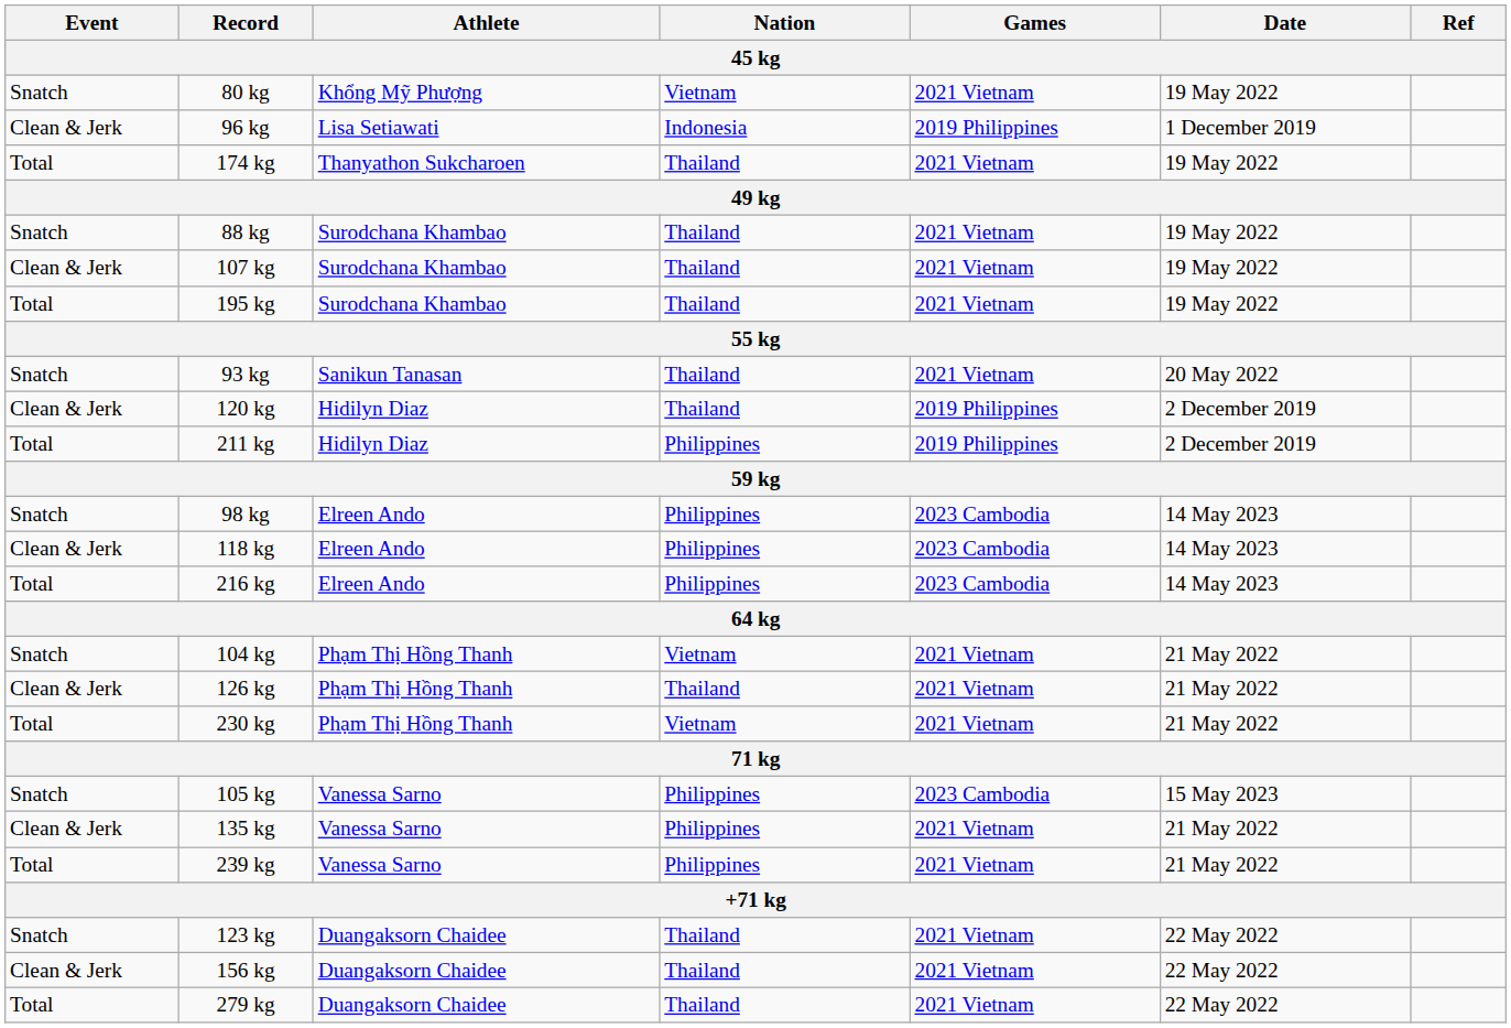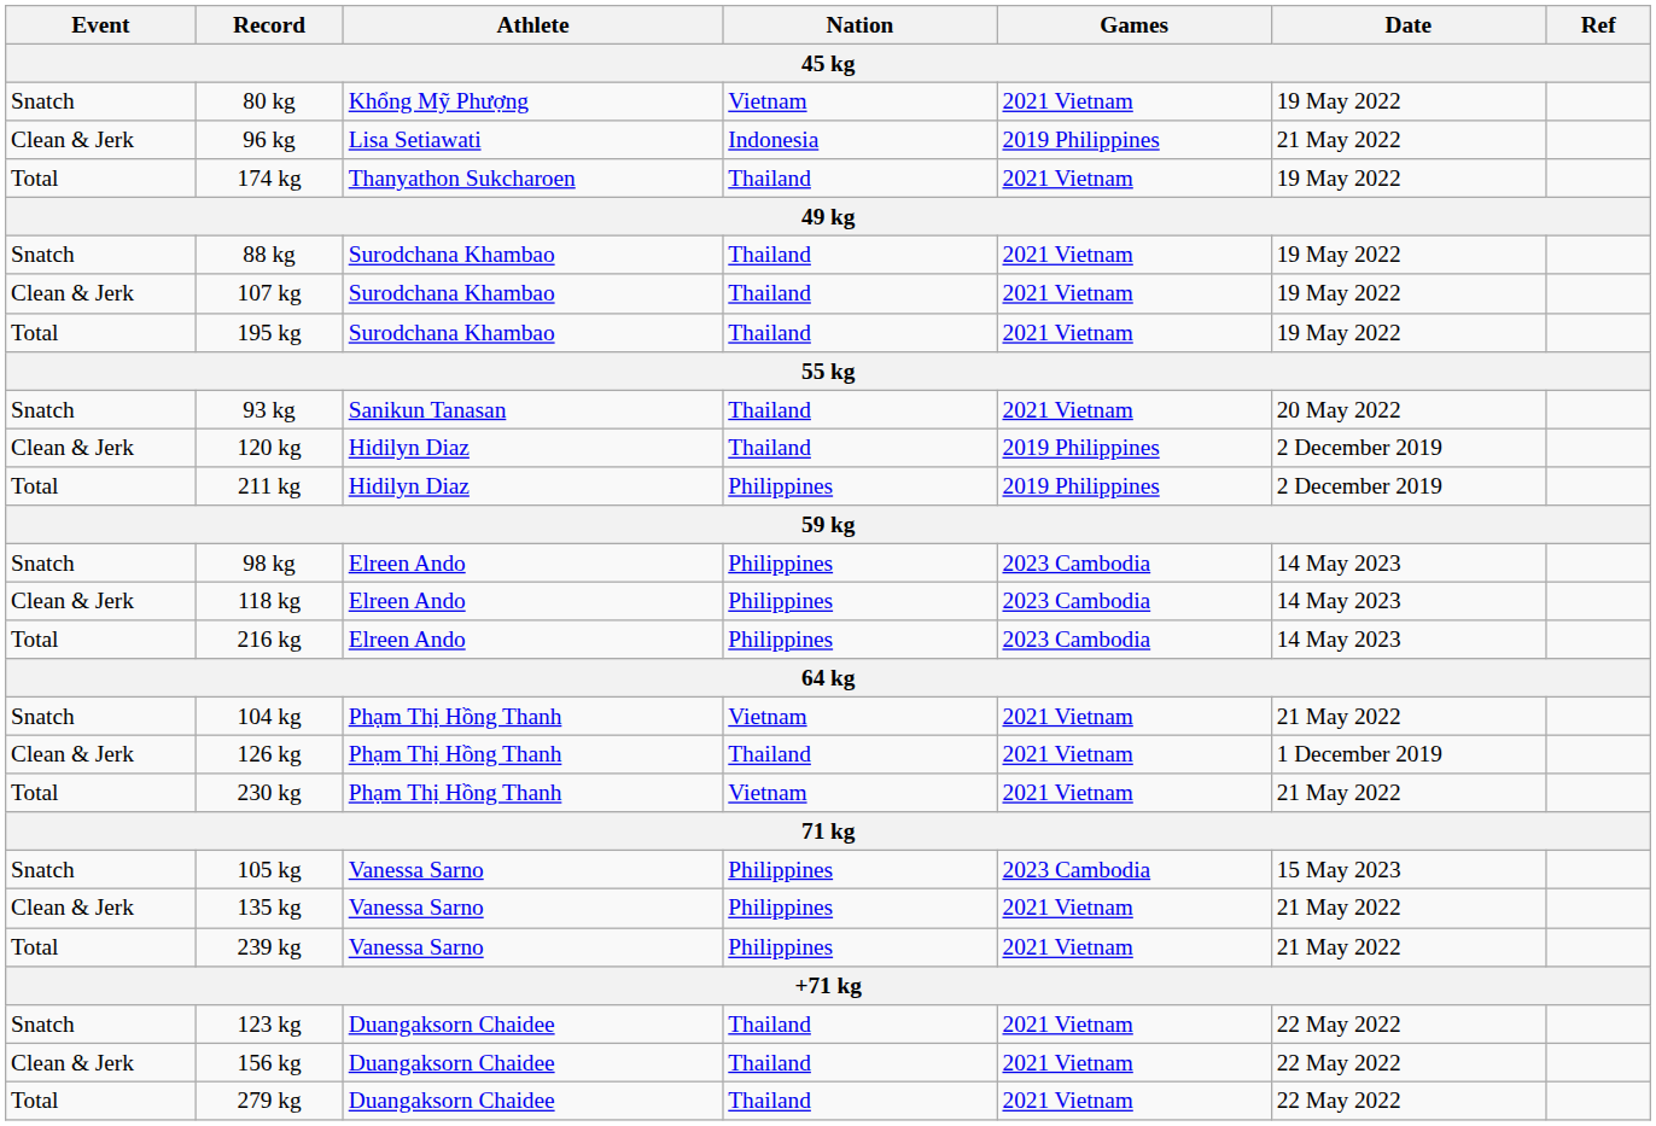96 kg | Date: 1 December 2019 -> 21 May 2022
126 kg | Date: 21 May 2022 -> 1 December 2019
